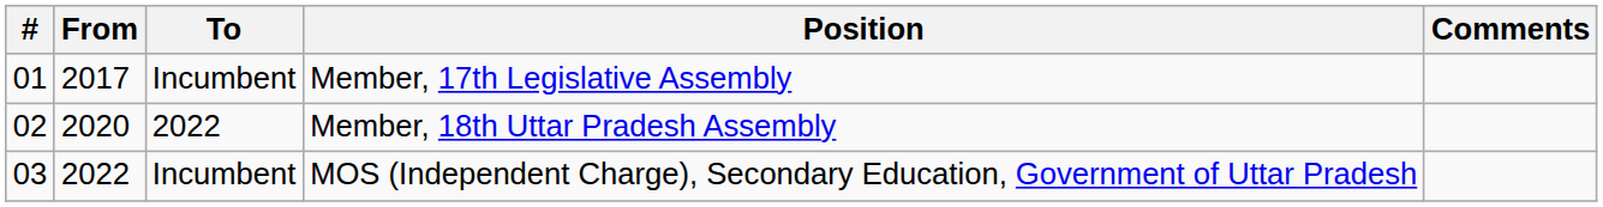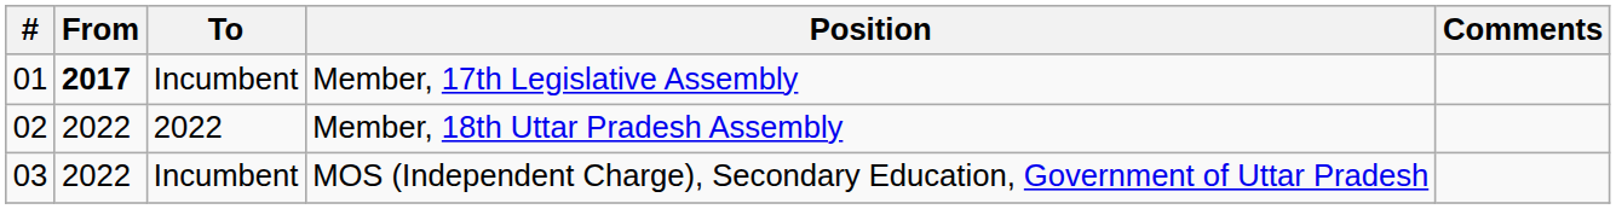Member, 17th Legislative Assembly | From: normal -> bold
Member, 18th Uttar Pradesh Assembly | From: 2020 -> 2022
